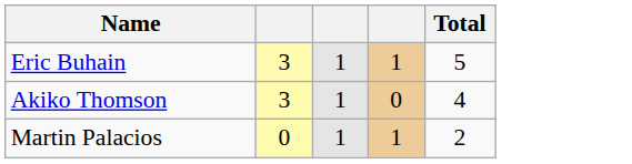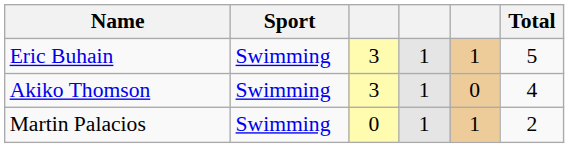+ column: Sport | Swimming | Swimming | Swimming
